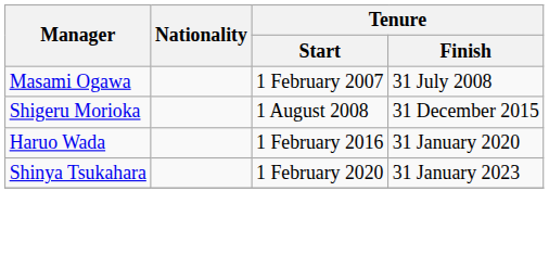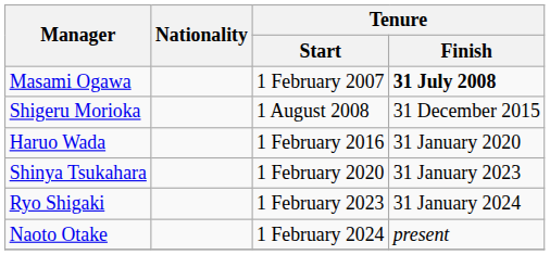Masami Ogawa | Tenure / Finish: normal -> bold
+ row: Ryo Shigaki | 1 February 2023 | 31 January 2024
+ row: Naoto Otake | 1 February 2024 | present
